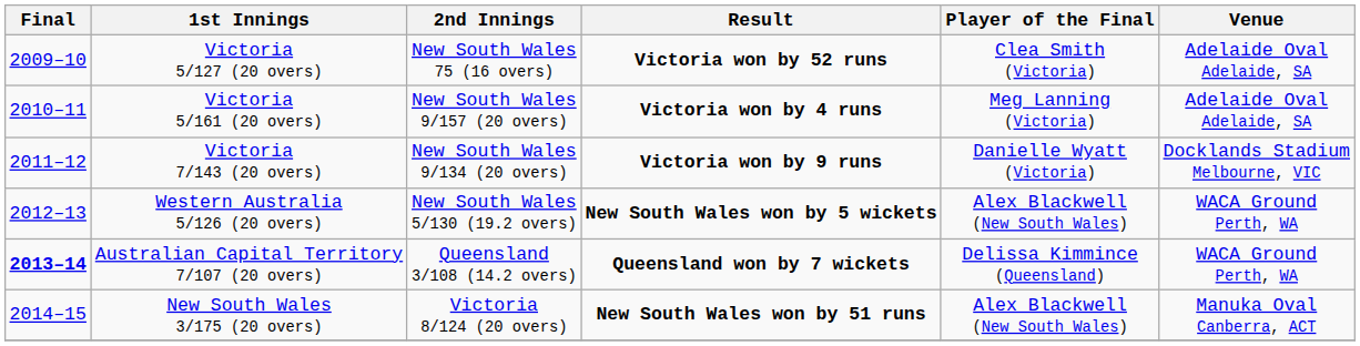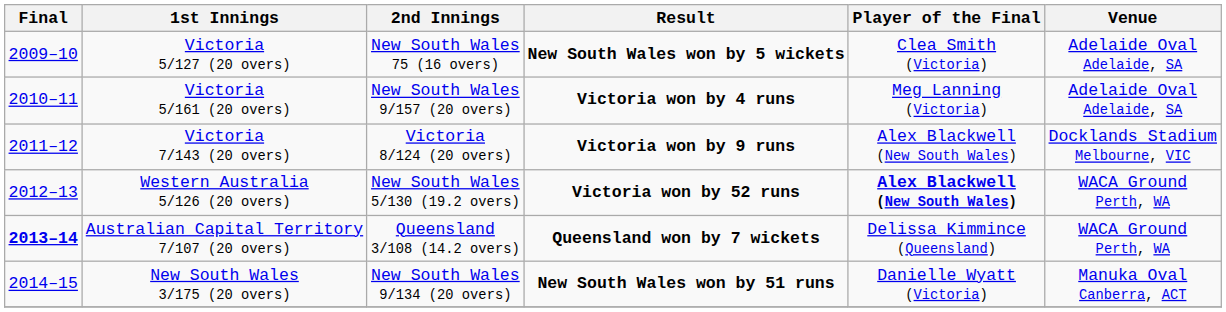Victoria 5/127 (20 overs) | Result: Victoria won by 52 runs -> New South Wales won by 5 wickets
Victoria 7/143 (20 overs) | 2nd Innings: New South Wales 9/134 (20 overs) -> Victoria 8/124 (20 overs)
Victoria 7/143 (20 overs) | Player of the Final: Danielle Wyatt (Victoria) -> Alex Blackwell (New South Wales)
Western Australia 5/126 (20 overs) | Result: New South Wales won by 5 wickets -> Victoria won by 52 runs
Western Australia 5/126 (20 overs) | Player of the Final: normal -> bold
New South Wales 3/175 (20 overs) | 2nd Innings: Victoria 8/124 (20 overs) -> New South Wales 9/134 (20 overs)
New South Wales 3/175 (20 overs) | Player of the Final: Alex Blackwell (New South Wales) -> Danielle Wyatt (Victoria)
